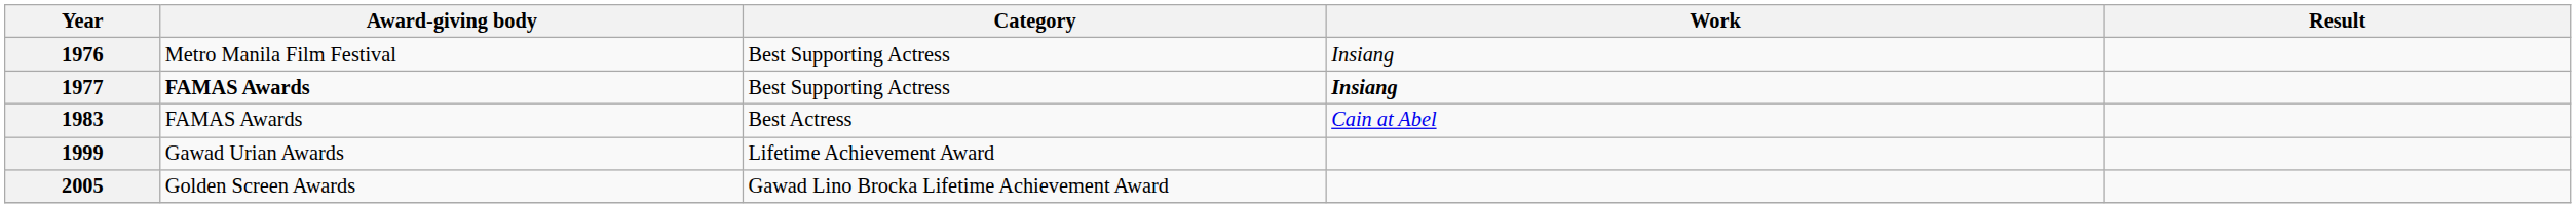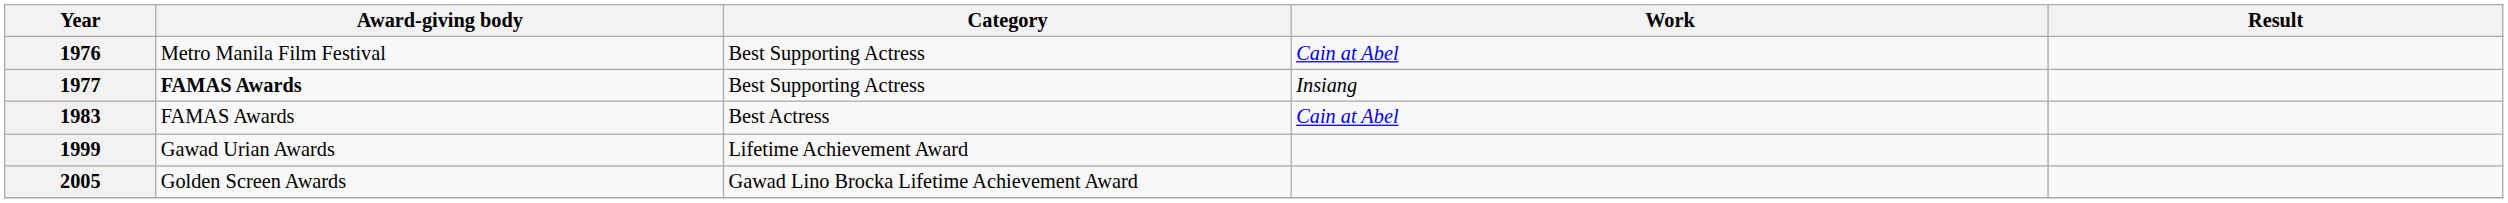1976 | Work: Insiang -> Cain at Abel
1977 | Work: bold -> normal
